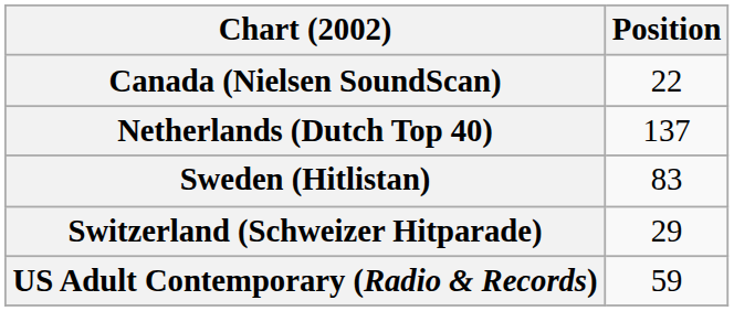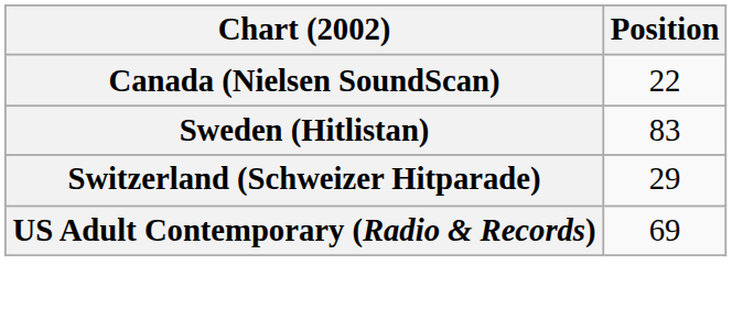- row: Netherlands (Dutch Top 40) | 137
US Adult Contemporary (Radio & Records) | Position: 59 -> 69
